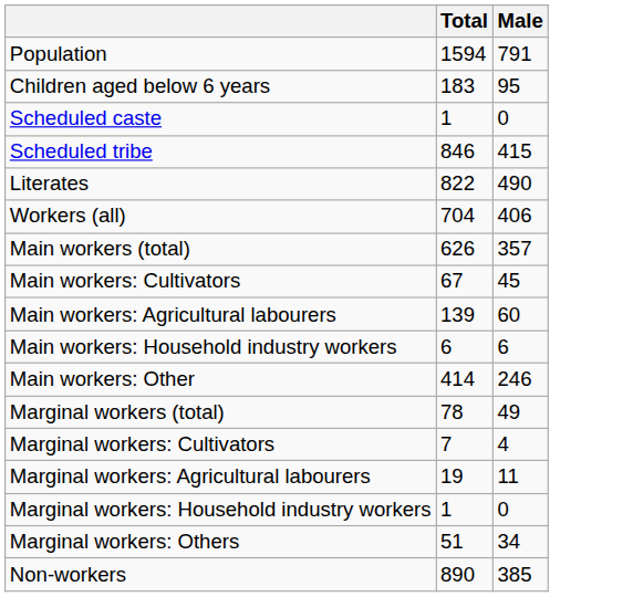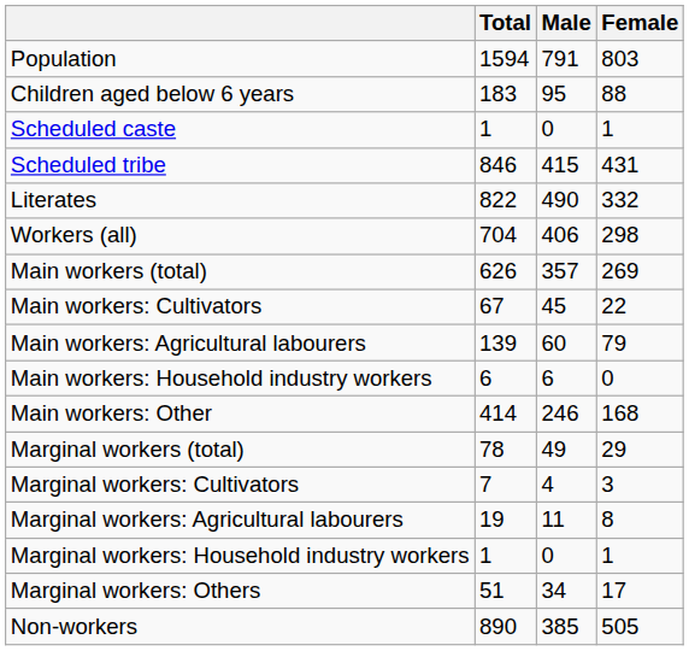+ column: Female | 803 | 88 | 1 | 431 | 332 | 298 | 269 | 22 | 79 | 0 | 168 | 29 | 3 | 8 | 1 | 17 | 505
